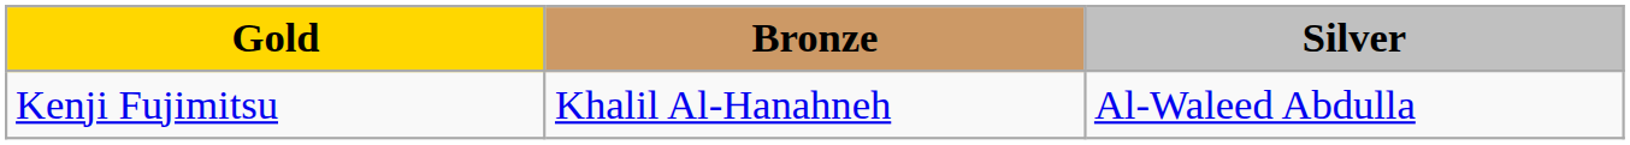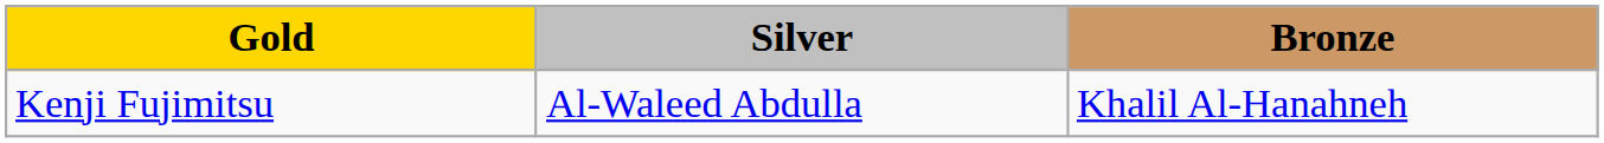columns swapped: Silver <-> Bronze
